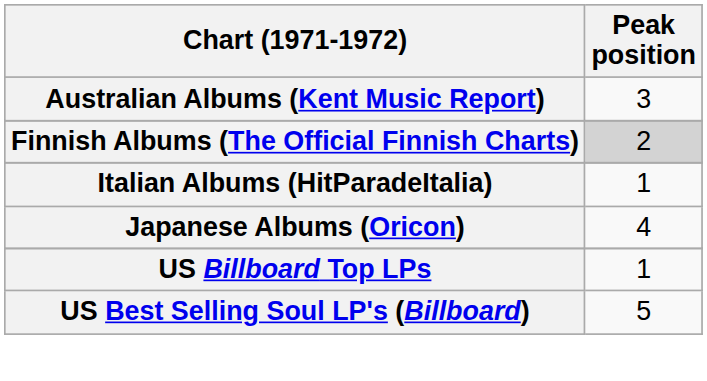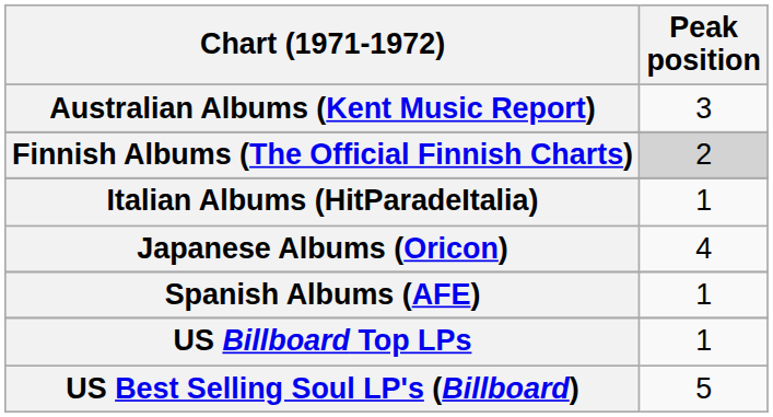+ row: Spanish Albums (AFE) | 1
